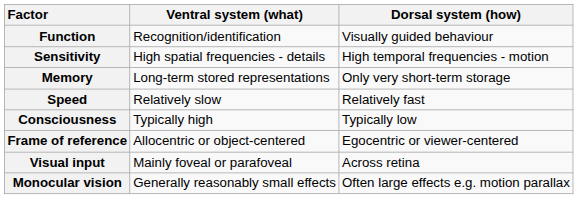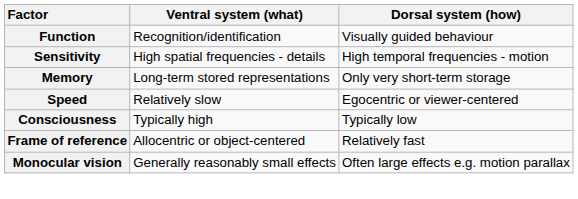Speed | Dorsal system (how): Relatively fast -> Egocentric or viewer-centered
Frame of reference | Dorsal system (how): Egocentric or viewer-centered -> Relatively fast
- row: Visual input | Mainly foveal or parafoveal | Across retina
